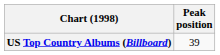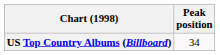US Top Country Albums (Billboard) | Peak position: 39 -> 34
